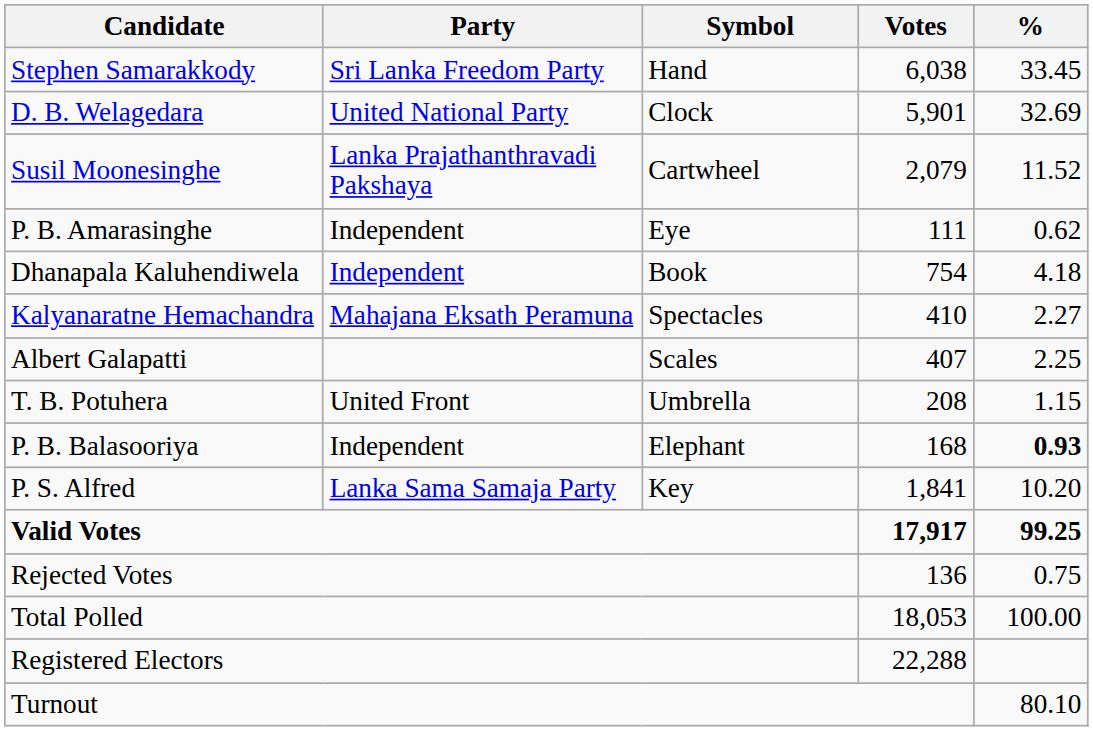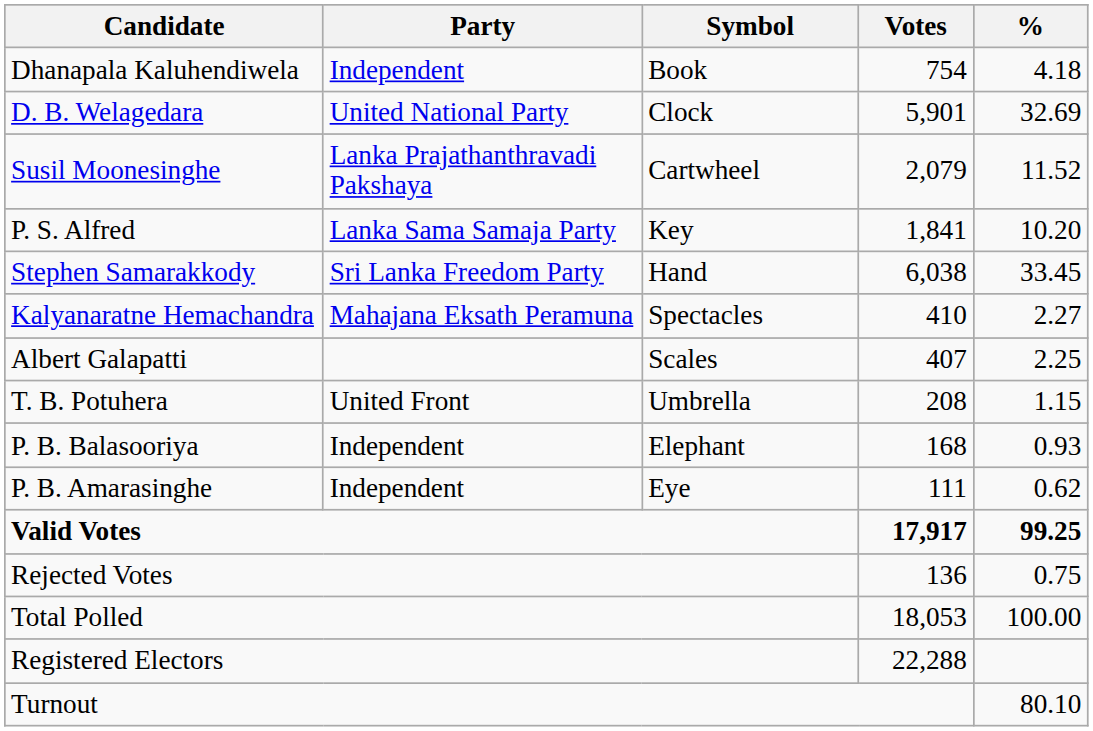rows swapped: Stephen Samarakkody <-> Dhanapala Kaluhendiwela
rows swapped: P. S. Alfred <-> P. B. Amarasinghe
P. B. Balasooriya | %: bold -> normal
